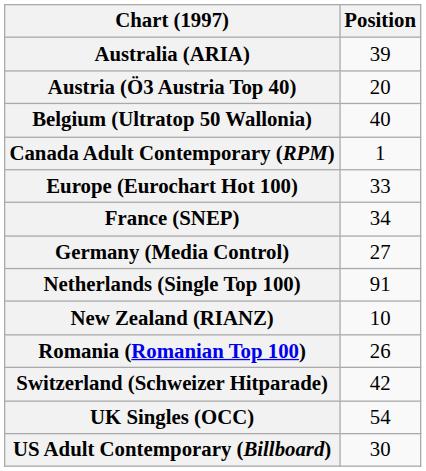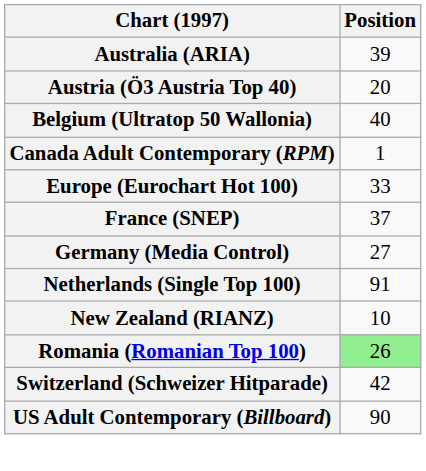France (SNEP) | Position: 34 -> 37
Romania (Romanian Top 100) | Position: no background -> lightgreen background
- row: UK Singles (OCC) | 54
US Adult Contemporary (Billboard) | Position: 30 -> 90
